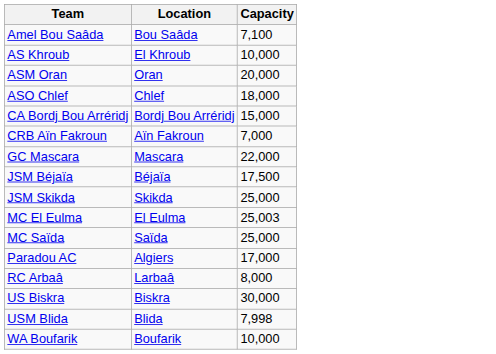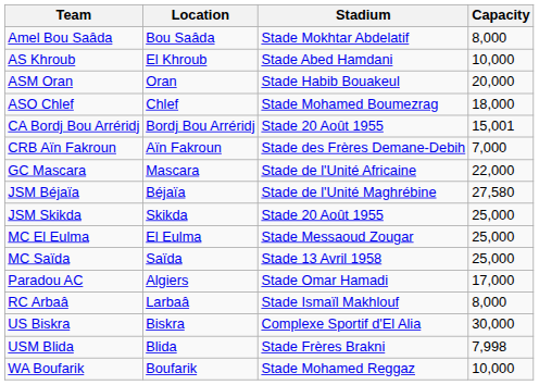+ column: Stadium | Stade Mokhtar Abdelatif | Stade Abed Hamdani | Stade Habib Bouakeul | Stade Mohamed Boumezrag | Stade 20 Août 1955 | Stade des Frères Demane-Debih | Stade de l'Unité Africaine | Stade de l'Unité Maghrébine | Stade 20 Août 1955 | Stade Messaoud Zougar | Stade 13 Avril 1958 | Stade Omar Hamadi | Stade Ismaïl Makhlouf | Complexe Sportif d'El Alia | Stade Frères Brakni | Stade Mohamed Reggaz
Amel Bou Saâda | Capacity: 7,100 -> 8,000
CA Bordj Bou Arréridj | Capacity: 15,000 -> 15,001
JSM Béjaïa | Capacity: 17,500 -> 27,580
MC El Eulma | Capacity: 25,003 -> 25,000
